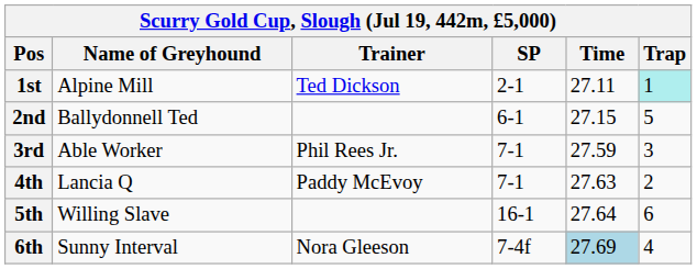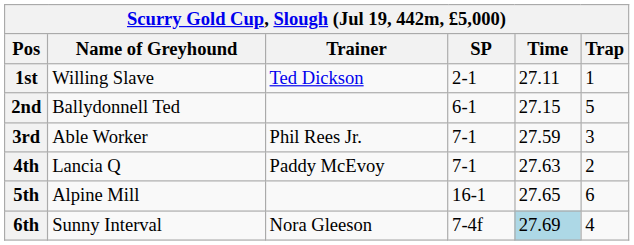1st | Name of Greyhound: Alpine Mill -> Willing Slave
1st | Trap: paleturquoise background -> no background
5th | Name of Greyhound: Willing Slave -> Alpine Mill
5th | Time: 27.64 -> 27.65
